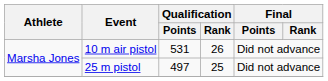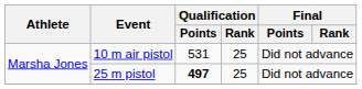10 m air pistol | Qualification / Rank: 26 -> 25
25 m pistol | Qualification / Points: normal -> bold
